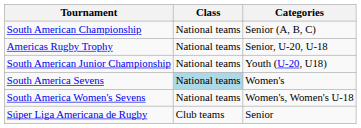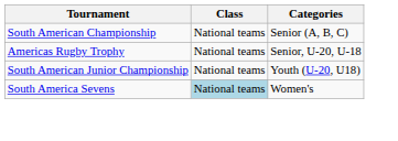- row: South America Women's Sevens | National teams | Women's, Women's U-18
- row: Súper Liga Americana de Rugby | Club teams | Senior
